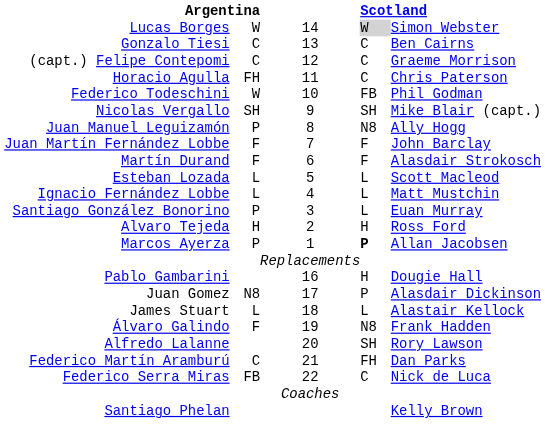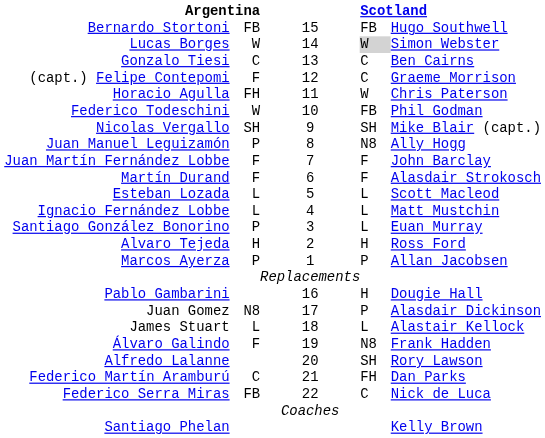+ row: Bernardo Stortoni | FB | 15 | FB | Hugo Southwell
(capt.) Felipe Contepomi | column 2: C -> F
Horacio Agulla | column 4: C -> W
Marcos Ayerza | column 4: bold -> normal
